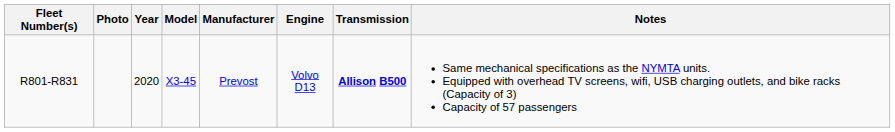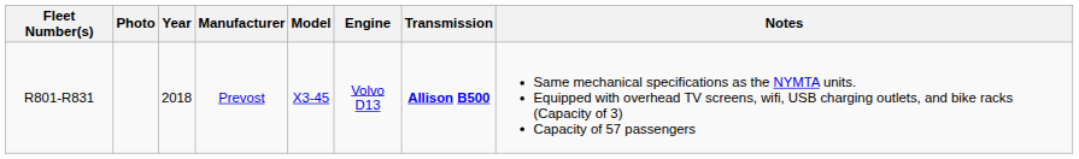columns swapped: Manufacturer <-> Model
R801-R831 | Year: 2020 -> 2018
